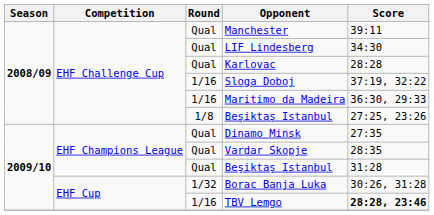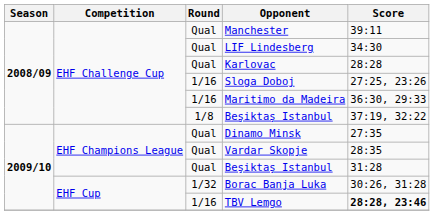Sloga Doboj | Score: 37:19, 32:22 -> 27:25, 23:26
1/8 / Beşiktaş Istanbul | Score: 27:25, 23:26 -> 37:19, 32:22
